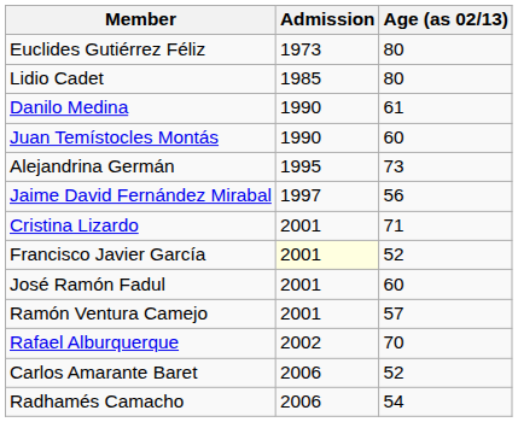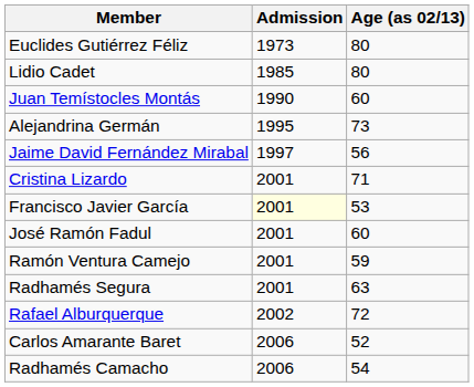- row: Danilo Medina | 1990 | 61
Francisco Javier García | Age (as 02/13): 52 -> 53
Ramón Ventura Camejo | Age (as 02/13): 57 -> 59
+ row: Radhamés Segura | 2001 | 63
Rafael Alburquerque | Age (as 02/13): 70 -> 72
